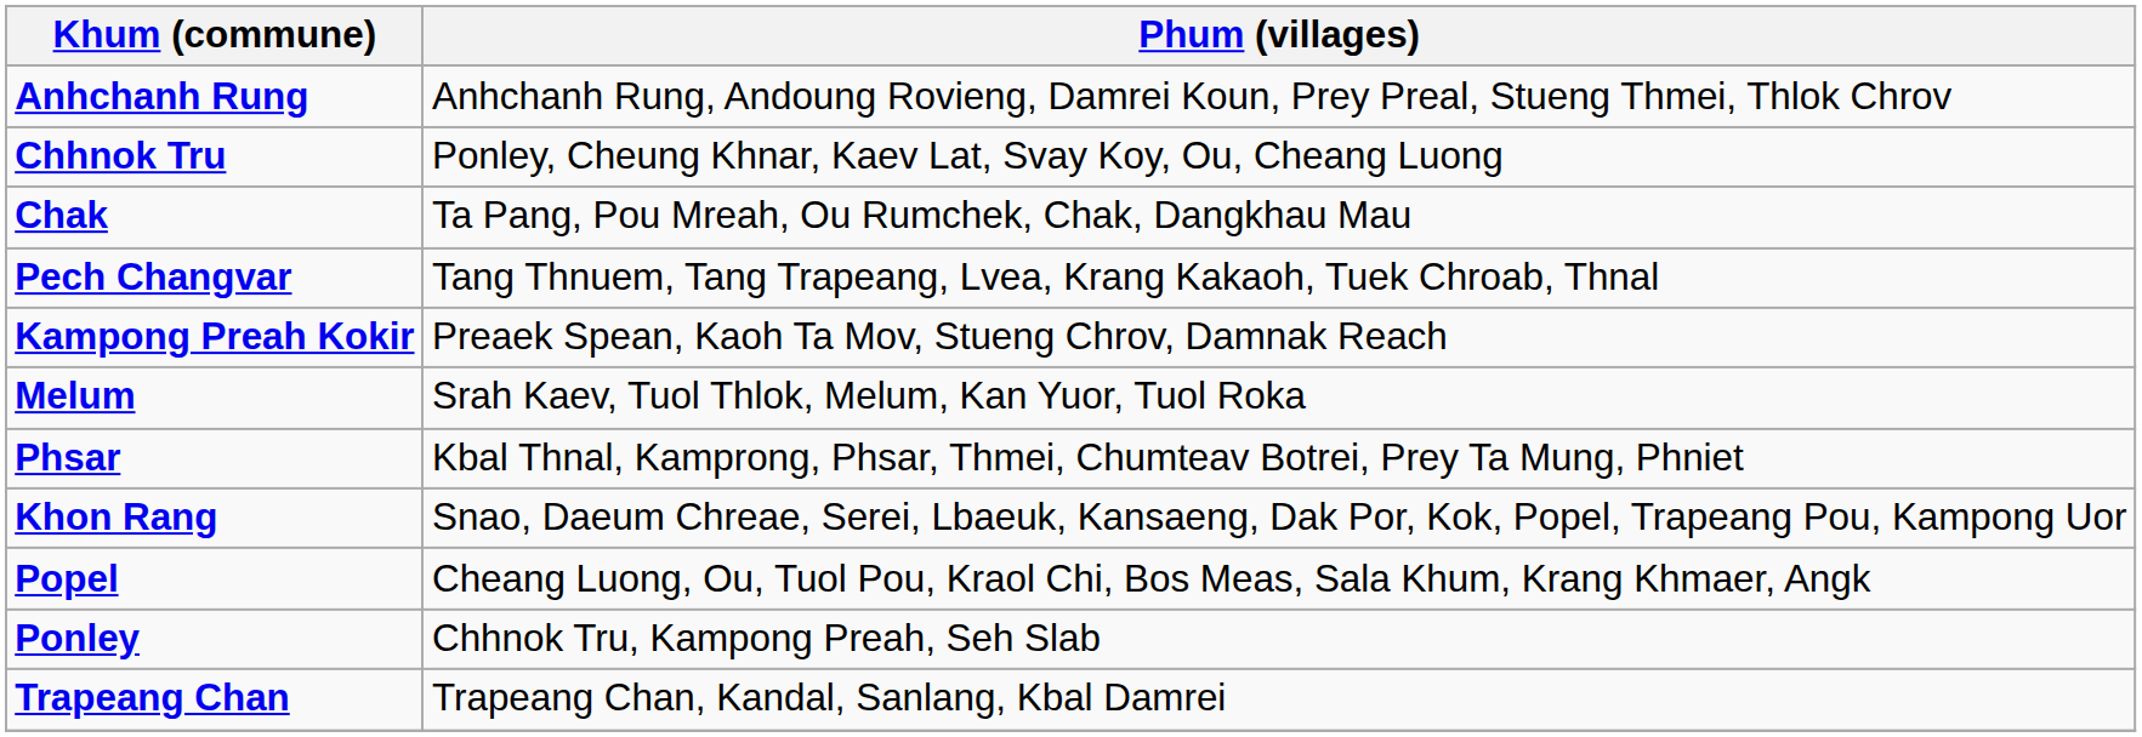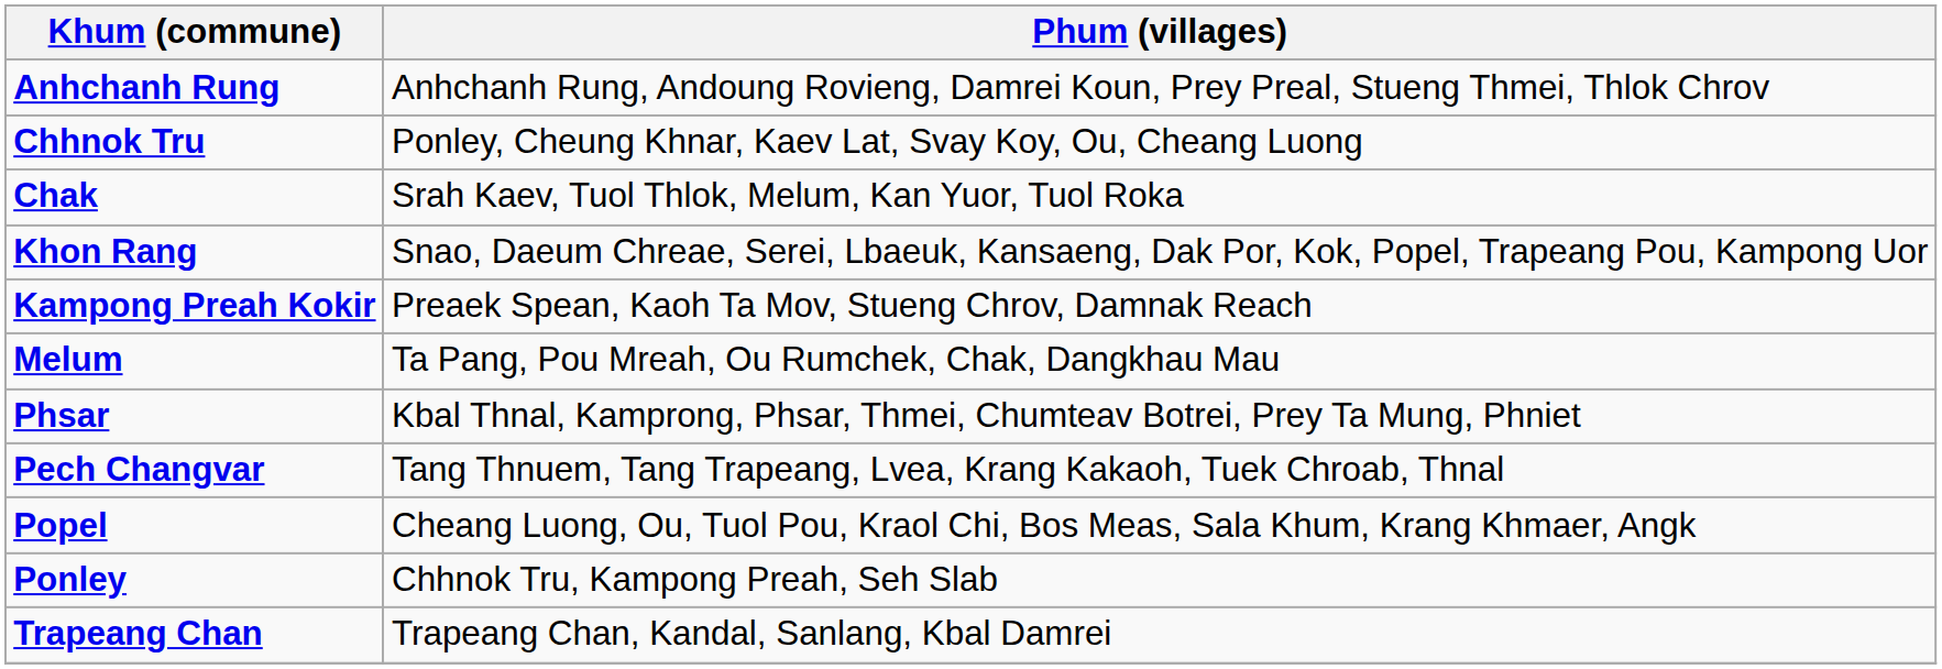Chak | Phum (villages): Ta Pang, Pou Mreah, Ou Rumchek, Chak, Dangkhau Mau -> Srah Kaev, Tuol Thlok, Melum, Kan Yuor, Tuol Roka
rows swapped: Khon Rang <-> Pech Changvar
Melum | Phum (villages): Srah Kaev, Tuol Thlok, Melum, Kan Yuor, Tuol Roka -> Ta Pang, Pou Mreah, Ou Rumchek, Chak, Dangkhau Mau
